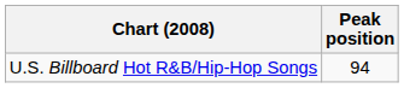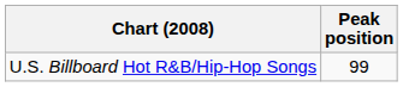U.S. Billboard Hot R&B/Hip-Hop Songs | Peak position: 94 -> 99
